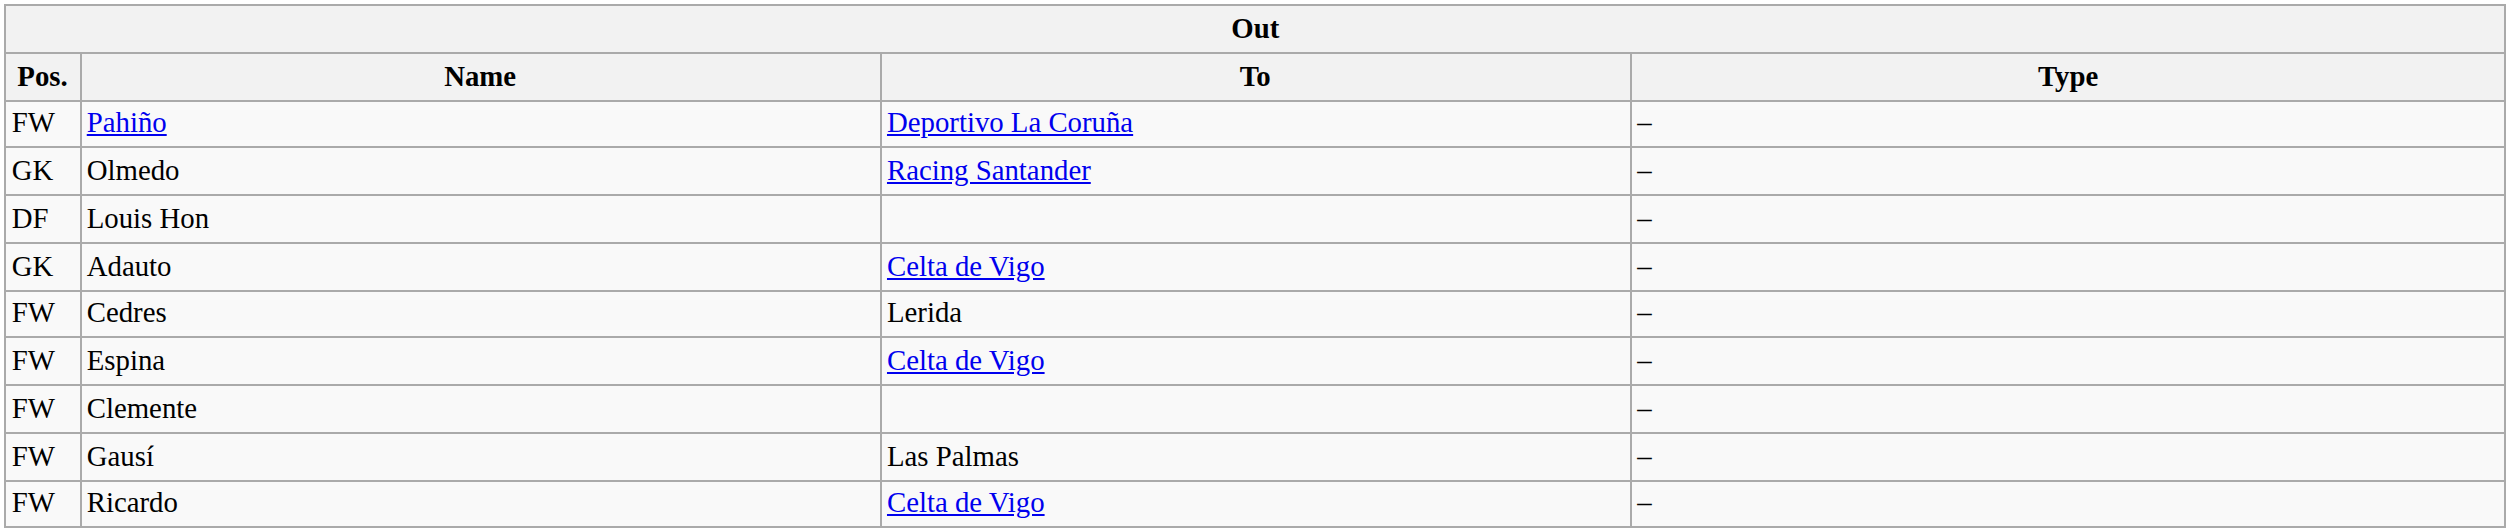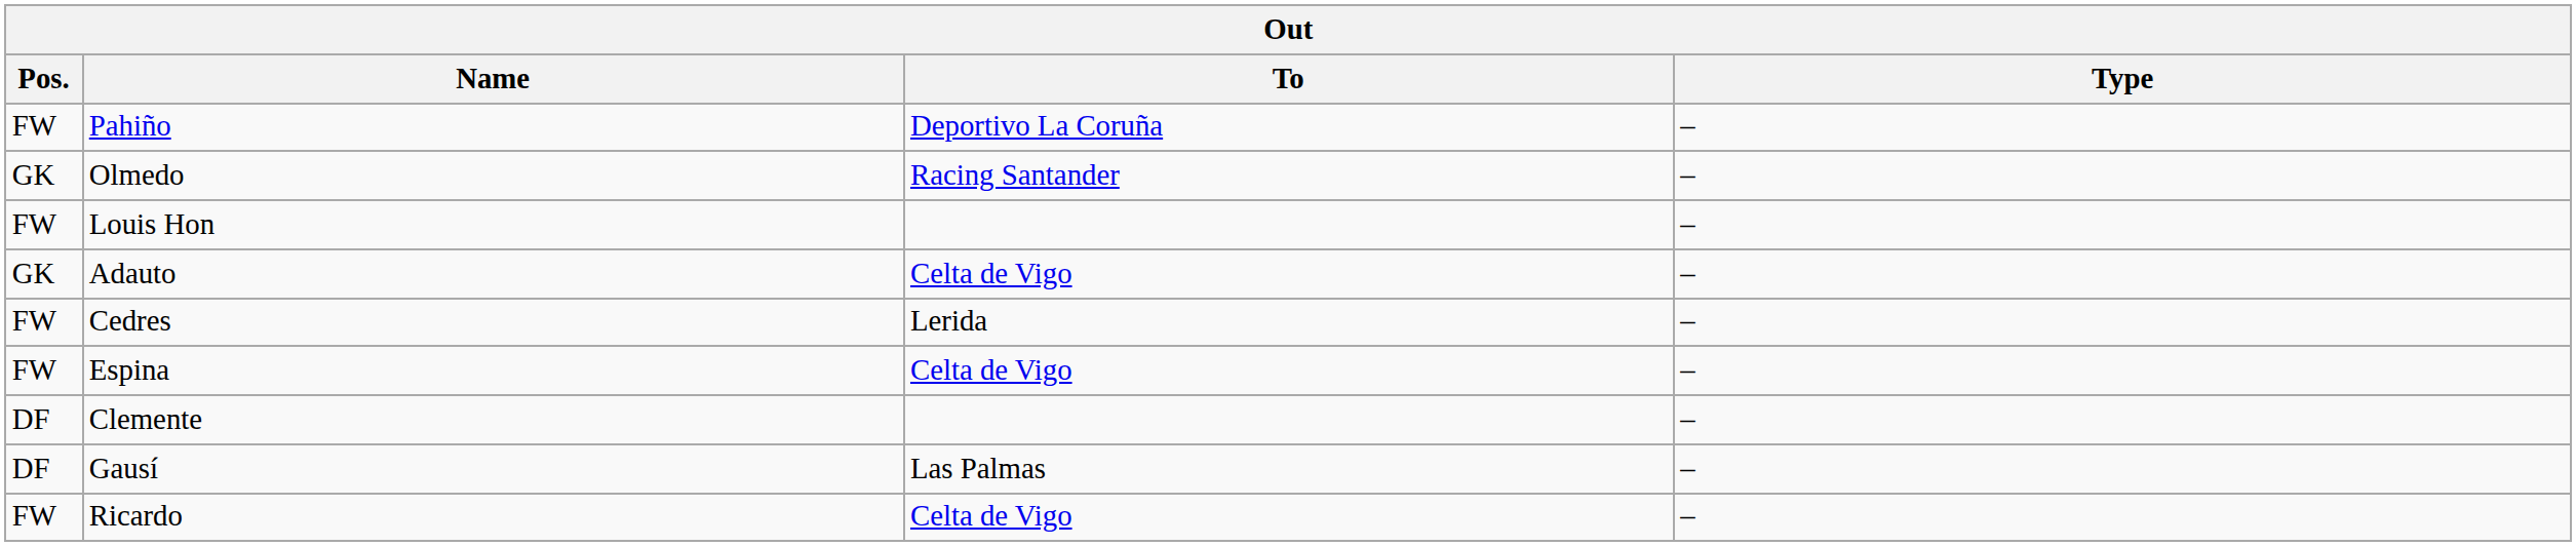Louis Hon | Pos.: DF -> FW
Clemente | Pos.: FW -> DF
Gausí | Pos.: FW -> DF
